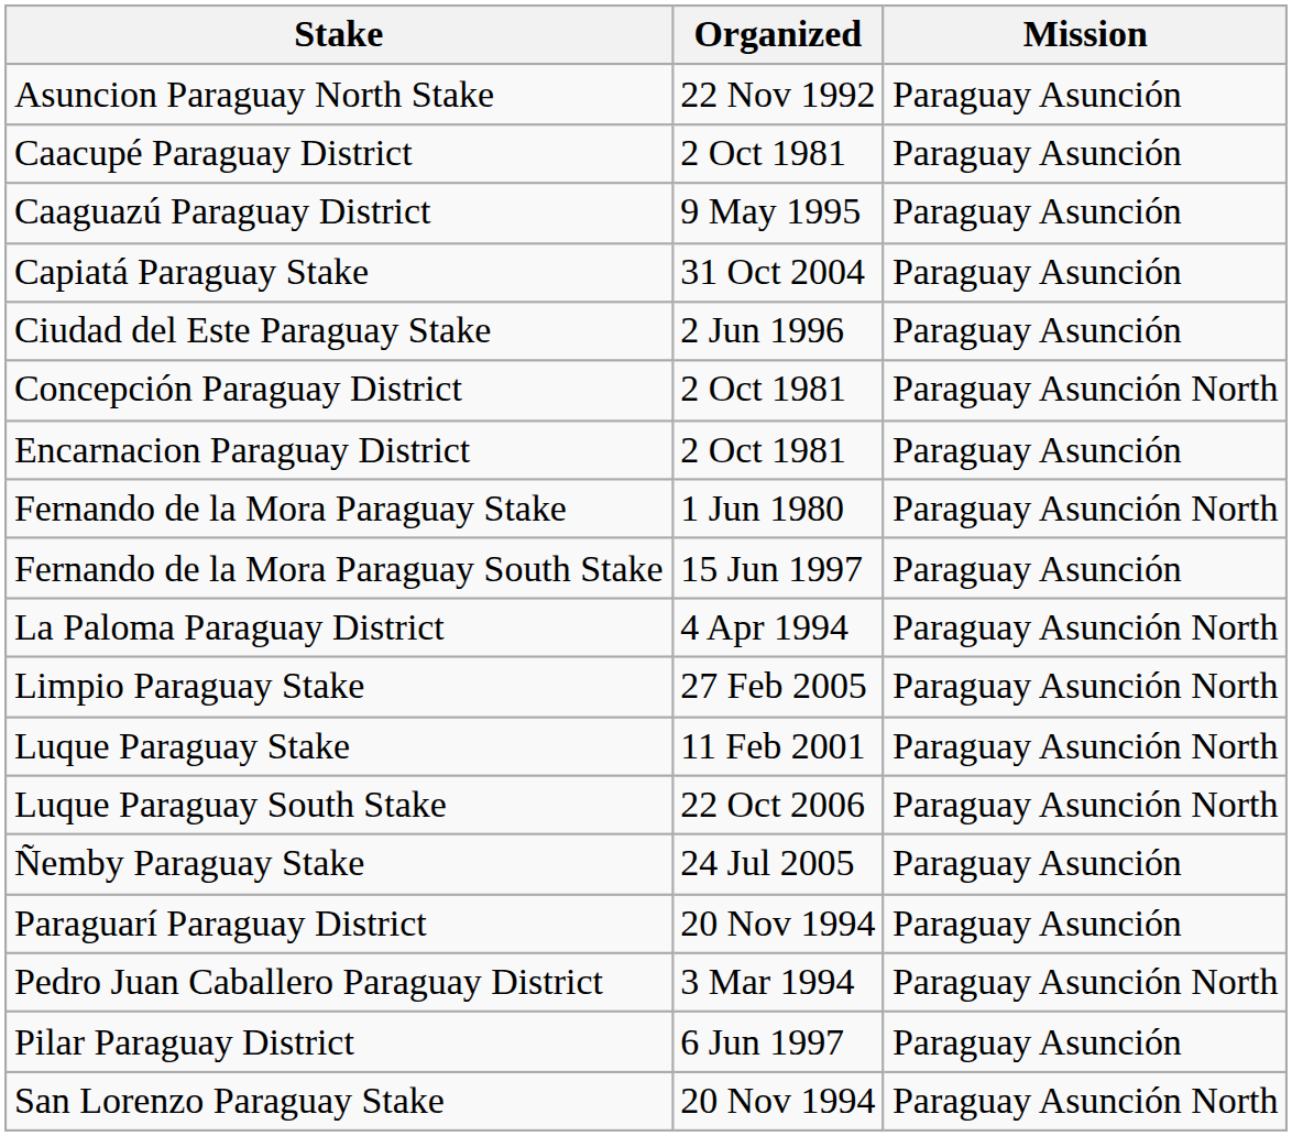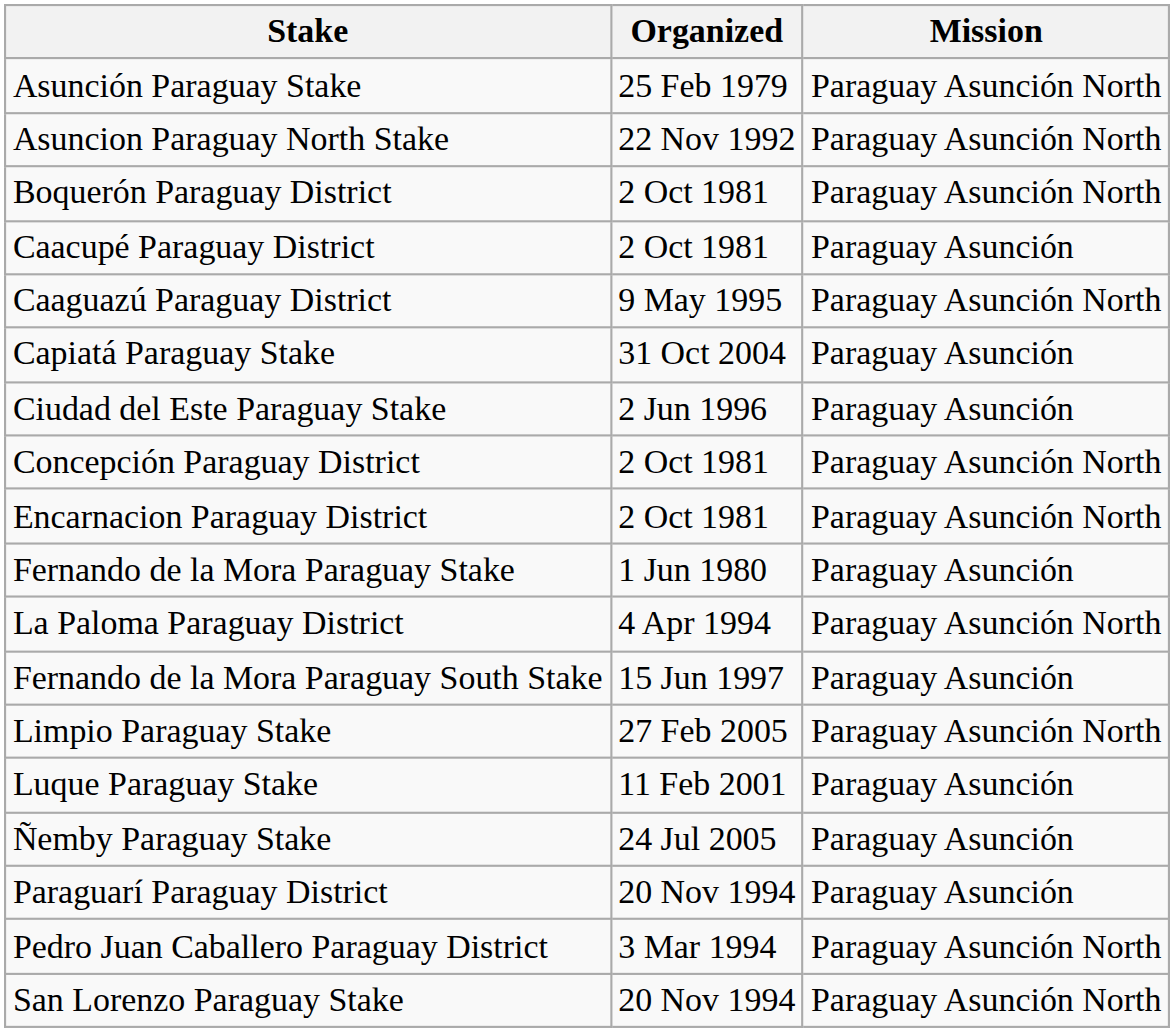+ row: Asunción Paraguay Stake | 25 Feb 1979 | Paraguay Asunción North
Asuncion Paraguay North Stake | Mission: Paraguay Asunción -> Paraguay Asunción North
+ row: Boquerón Paraguay District | 2 Oct 1981 | Paraguay Asunción North
Caaguazú Paraguay District | Mission: Paraguay Asunción -> Paraguay Asunción North
Encarnacion Paraguay District | Mission: Paraguay Asunción -> Paraguay Asunción North
Fernando de la Mora Paraguay Stake | Mission: Paraguay Asunción North -> Paraguay Asunción
rows swapped: Fernando de la Mora Paraguay South Stake <-> La Paloma Paraguay District
Luque Paraguay Stake | Mission: Paraguay Asunción North -> Paraguay Asunción
- row: Luque Paraguay South Stake | 22 Oct 2006 | Paraguay Asunción North
- row: Pilar Paraguay District | 6 Jun 1997 | Paraguay Asunción
